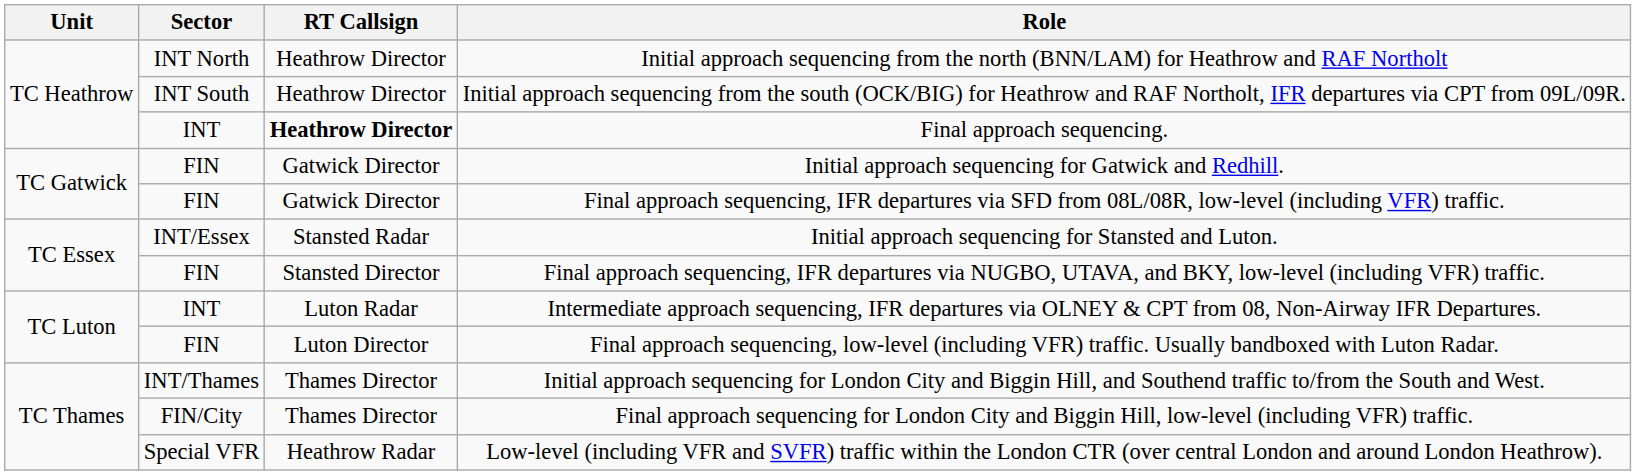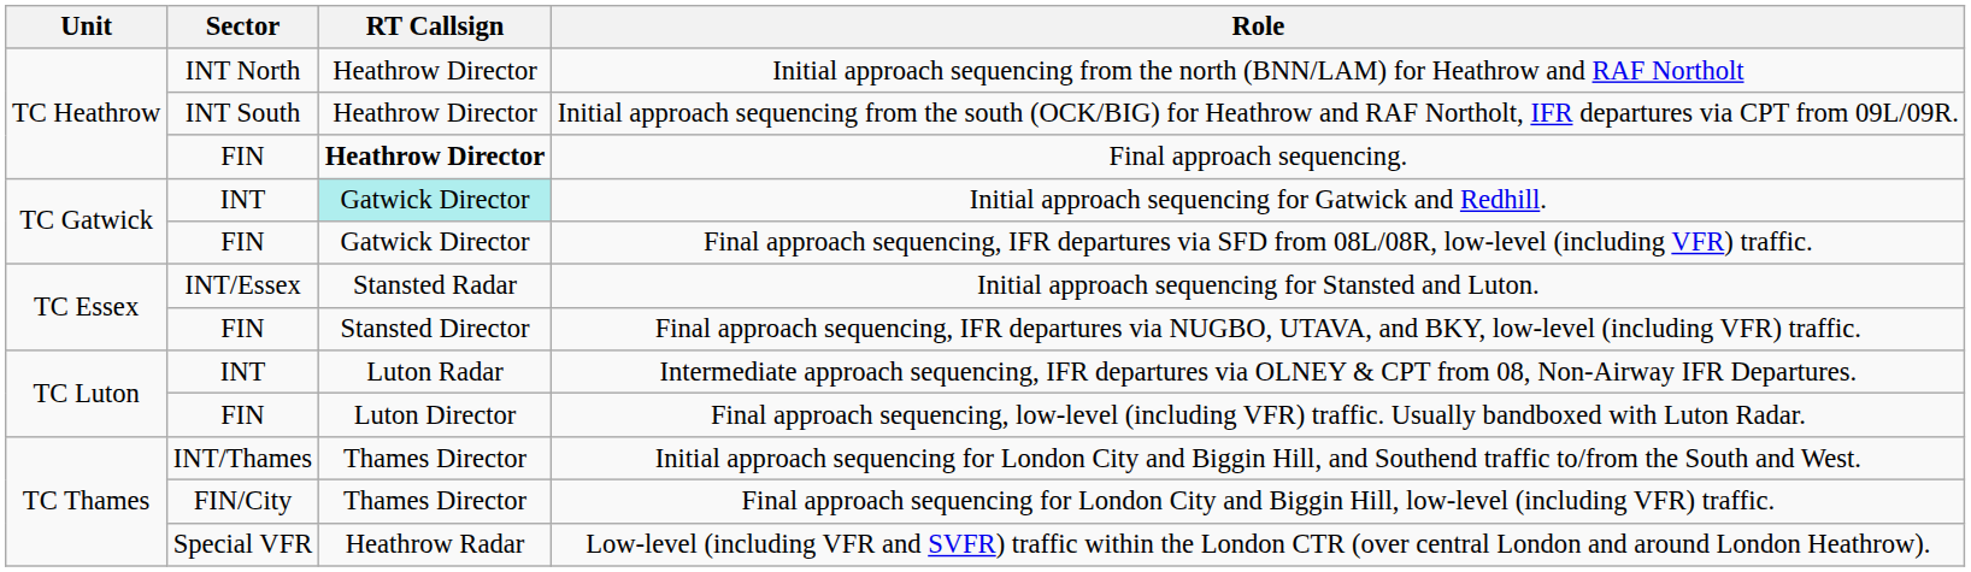Final approach sequencing. | Sector: INT -> FIN
Initial approach sequencing for Gatwick and Redhill. | Sector: FIN -> INT
Initial approach sequencing for Gatwick and Redhill. | RT Callsign: no background -> paleturquoise background
